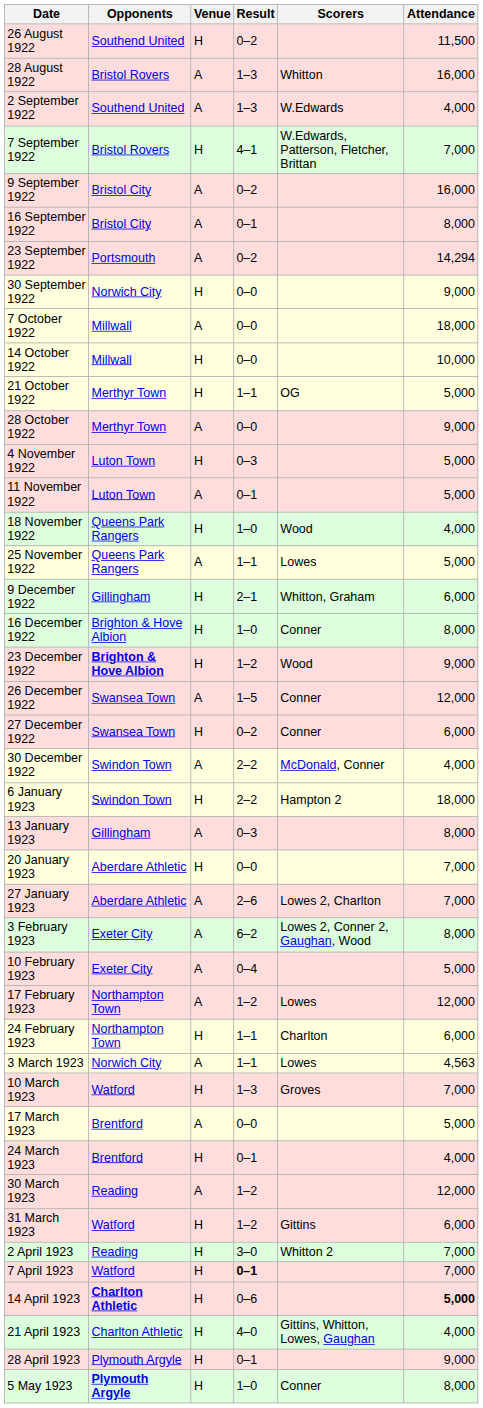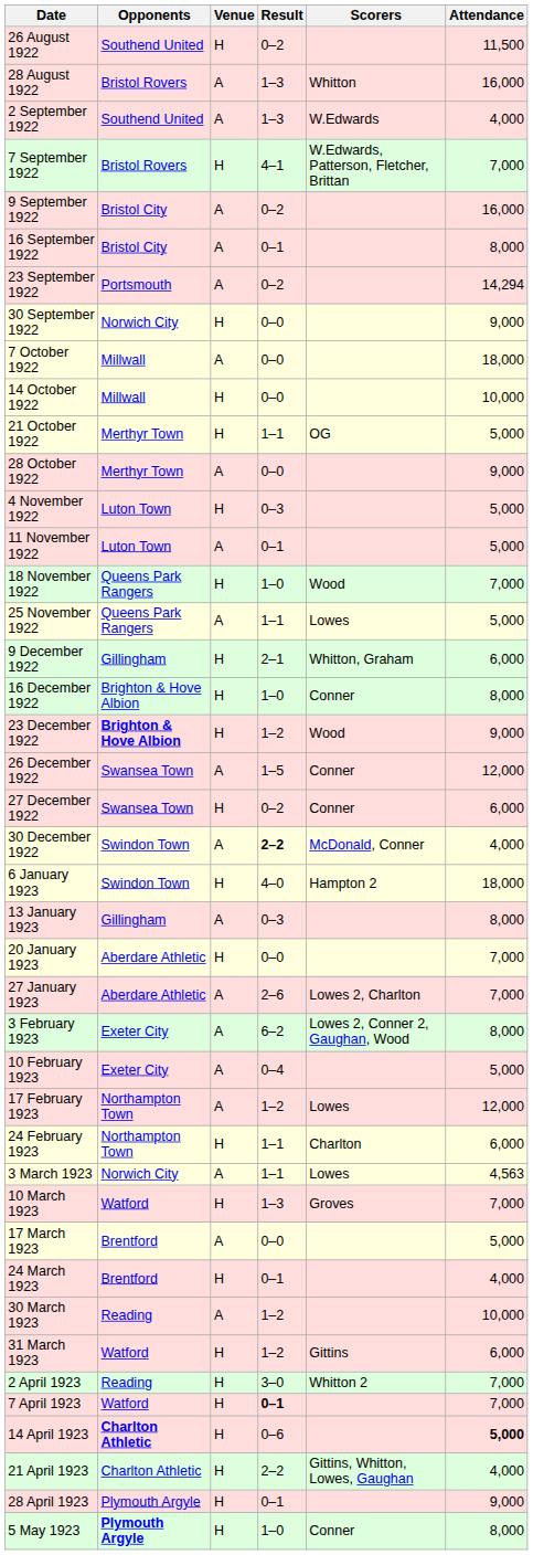18 November 1922 | Attendance: 4,000 -> 7,000
30 December 1922 | Result: normal -> bold
6 January 1923 | Result: 2–2 -> 4–0
30 March 1923 | Attendance: 12,000 -> 10,000
21 April 1923 | Result: 4–0 -> 2–2
